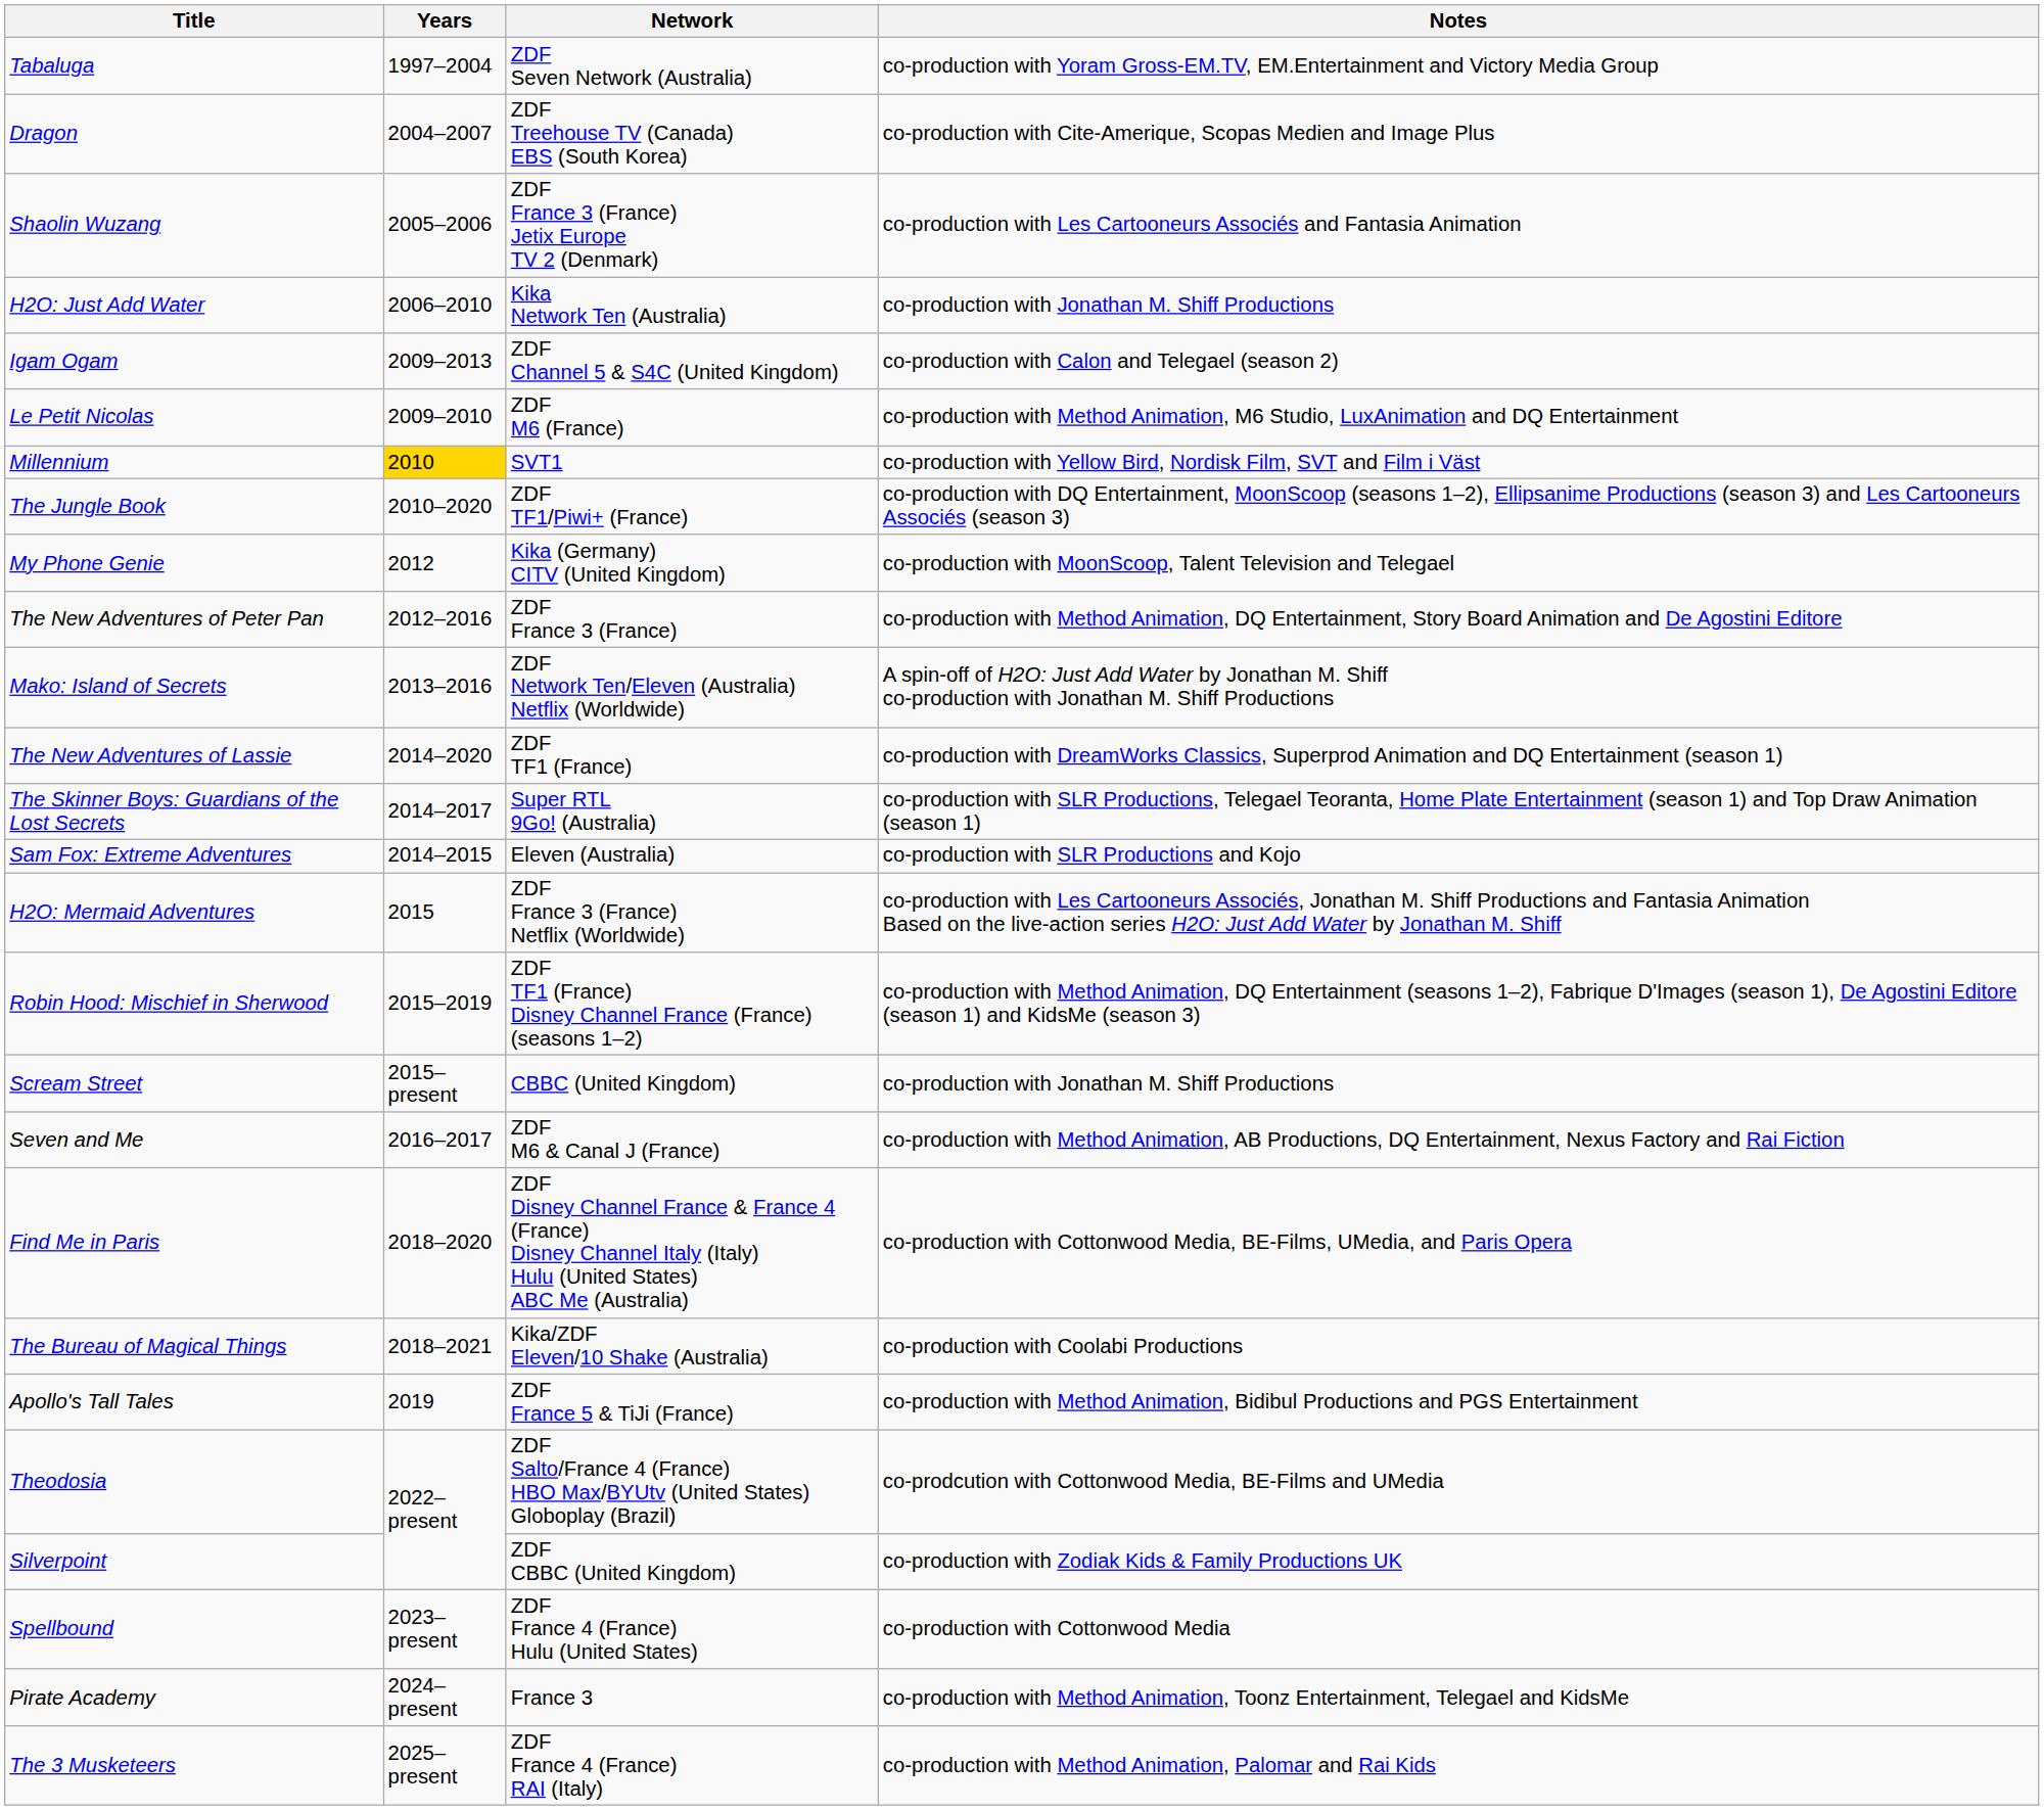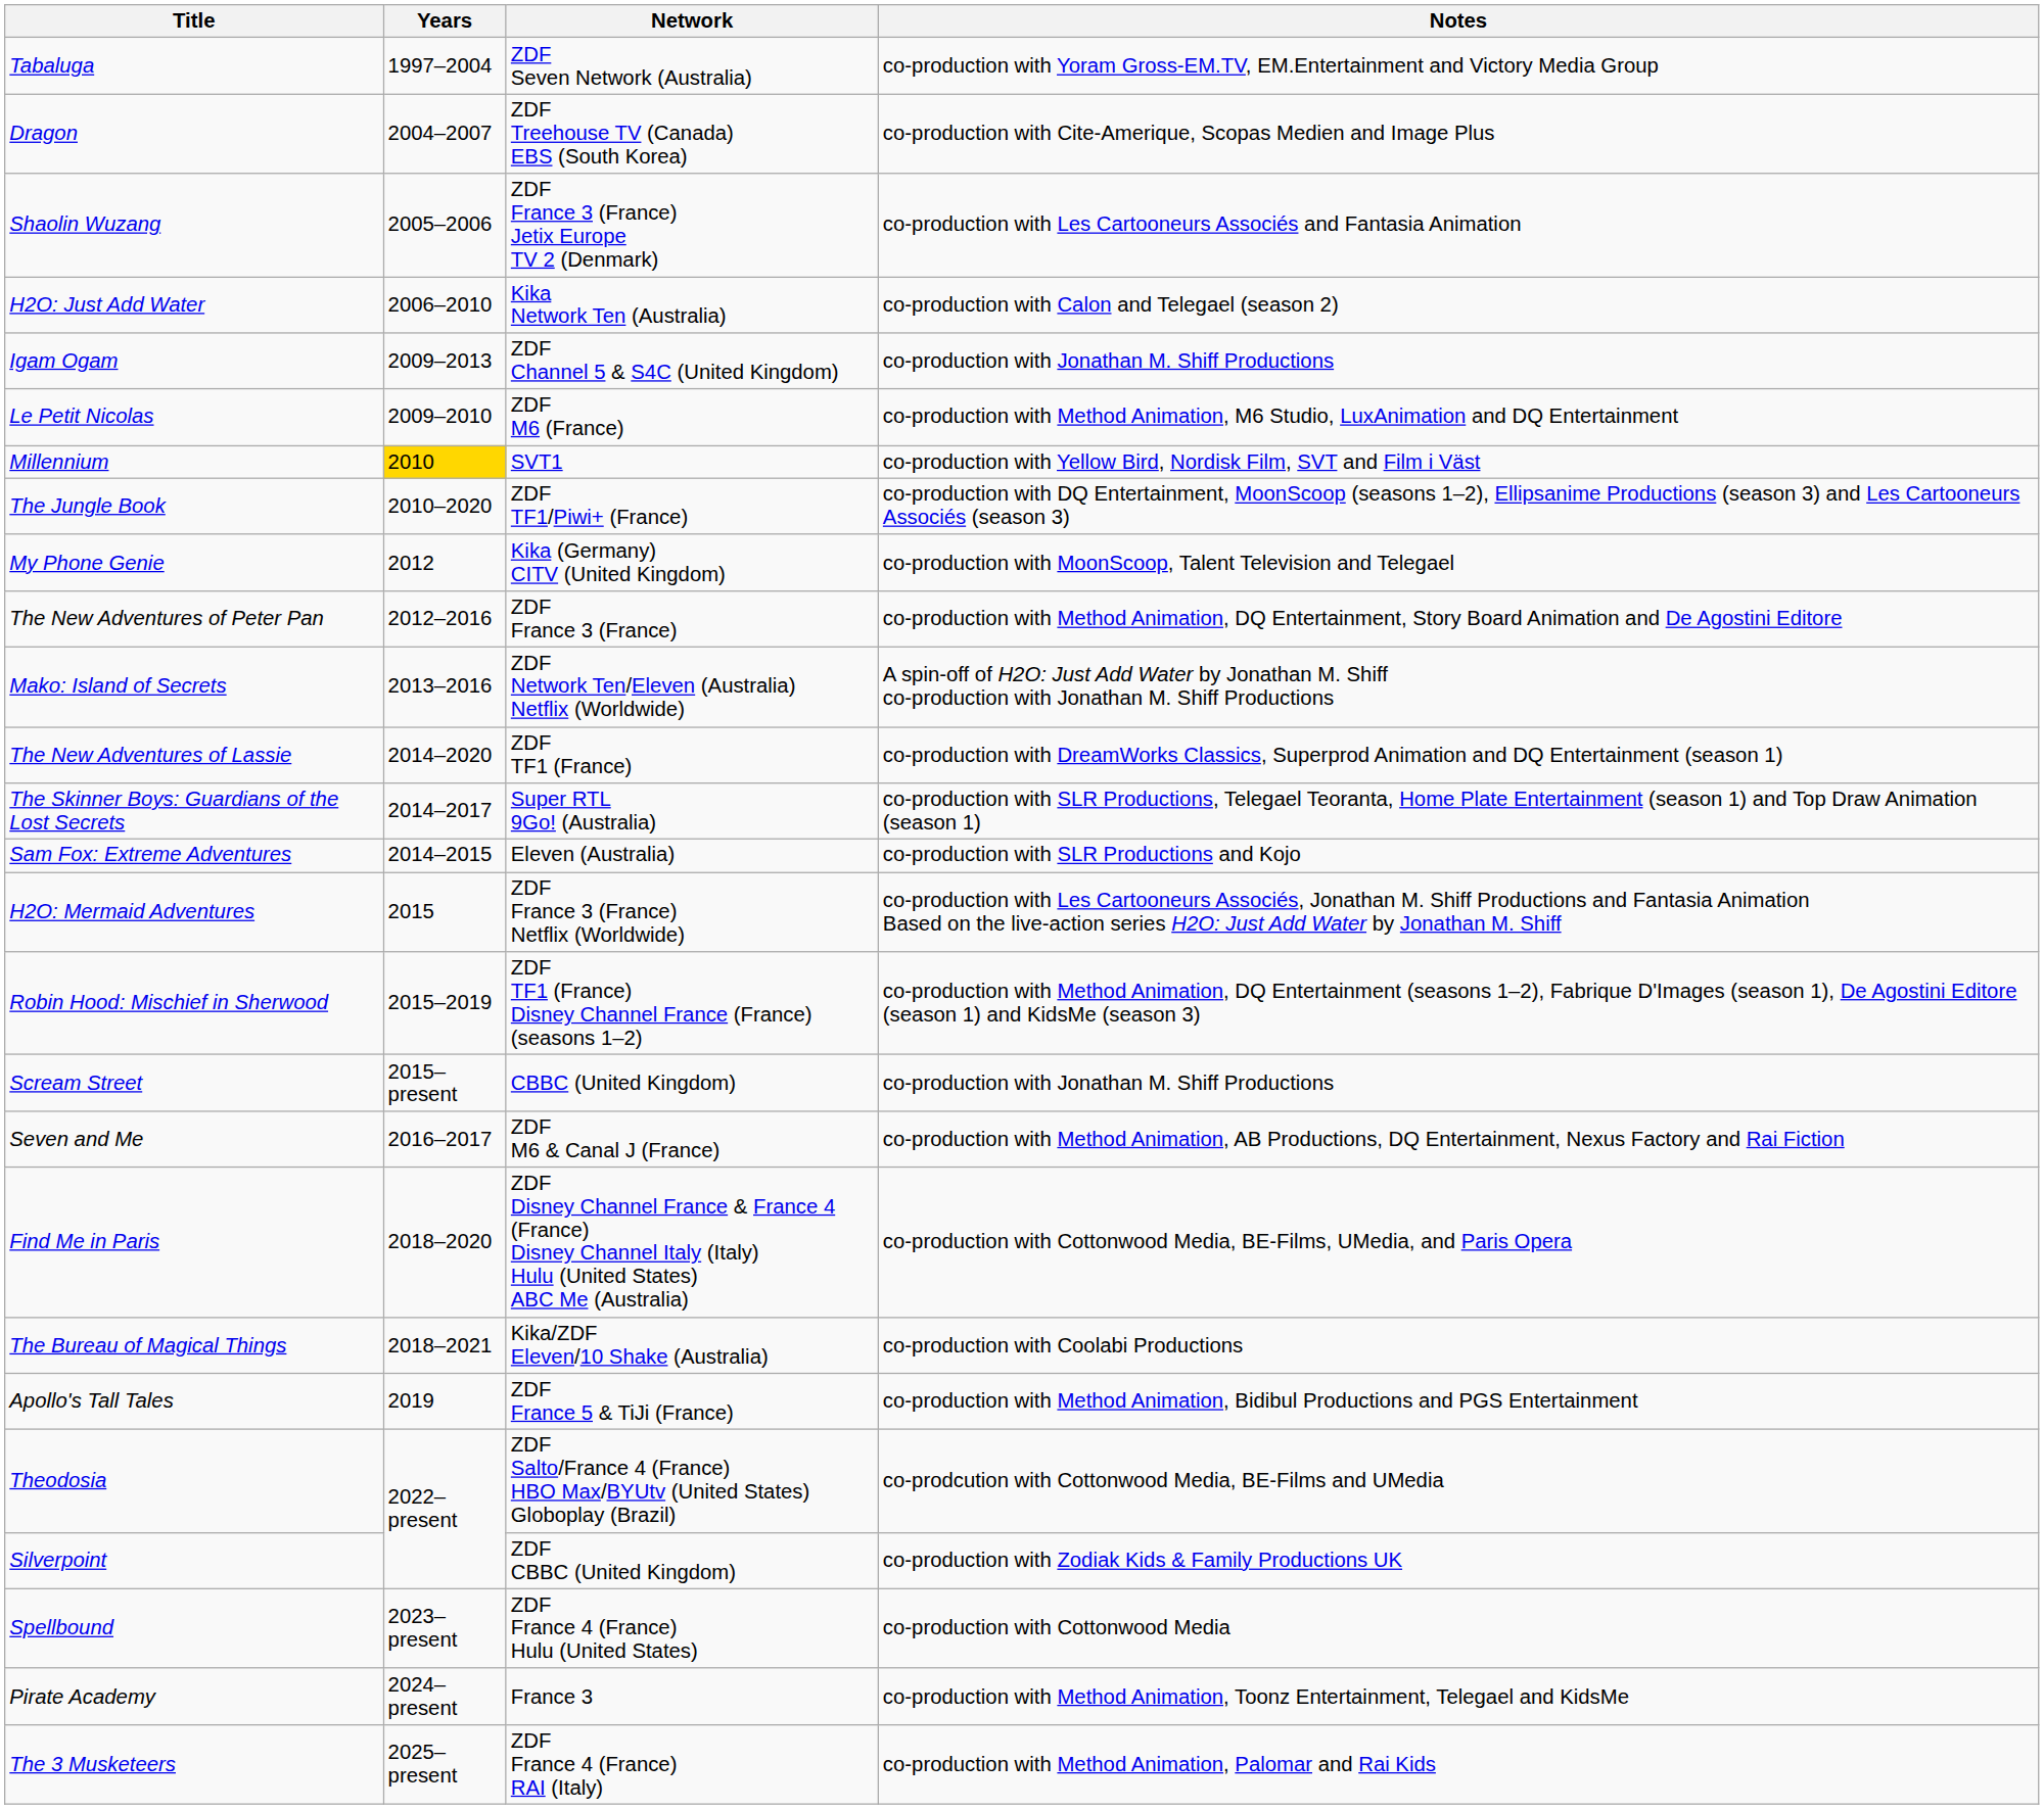H2O: Just Add Water | Notes: co-production with Jonathan M. Shiff Productions -> co-production with Calon and Telegael (season 2)
Igam Ogam | Notes: co-production with Calon and Telegael (season 2) -> co-production with Jonathan M. Shiff Productions
